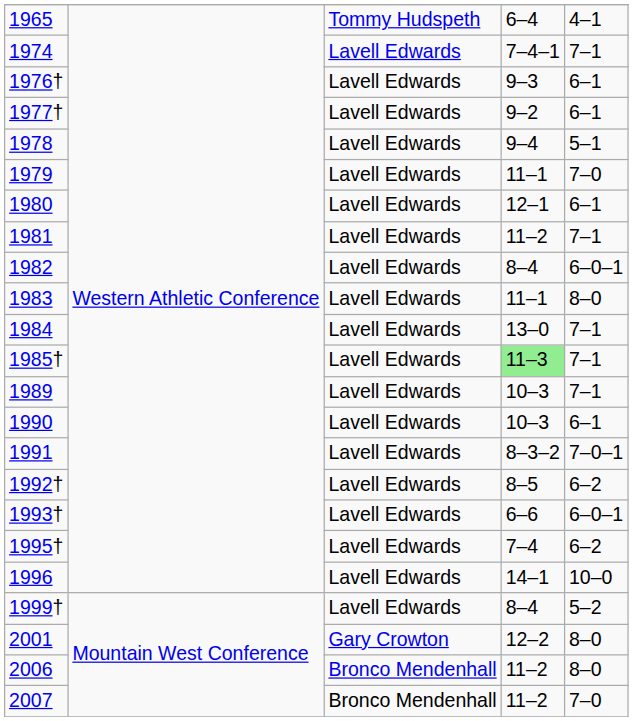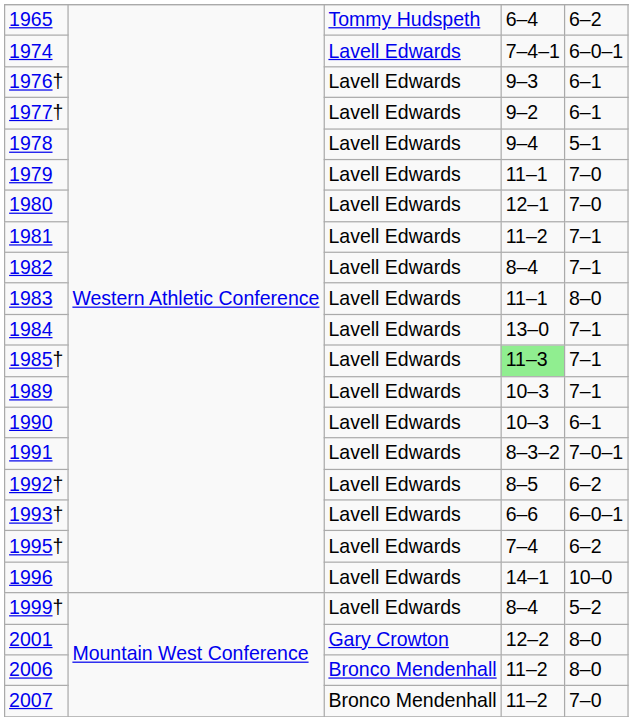1965 | column 5: 4–1 -> 6–2
1974 | column 5: 7–1 -> 6–0–1
1980 | column 5: 6–1 -> 7–0
1982 | column 5: 6–0–1 -> 7–1
